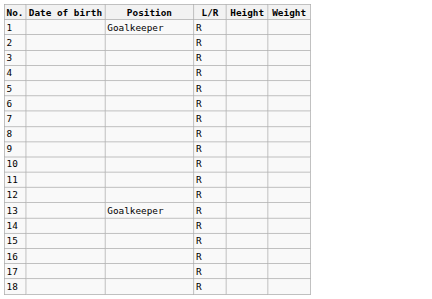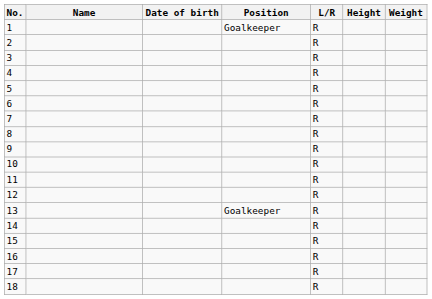+ column: Name
